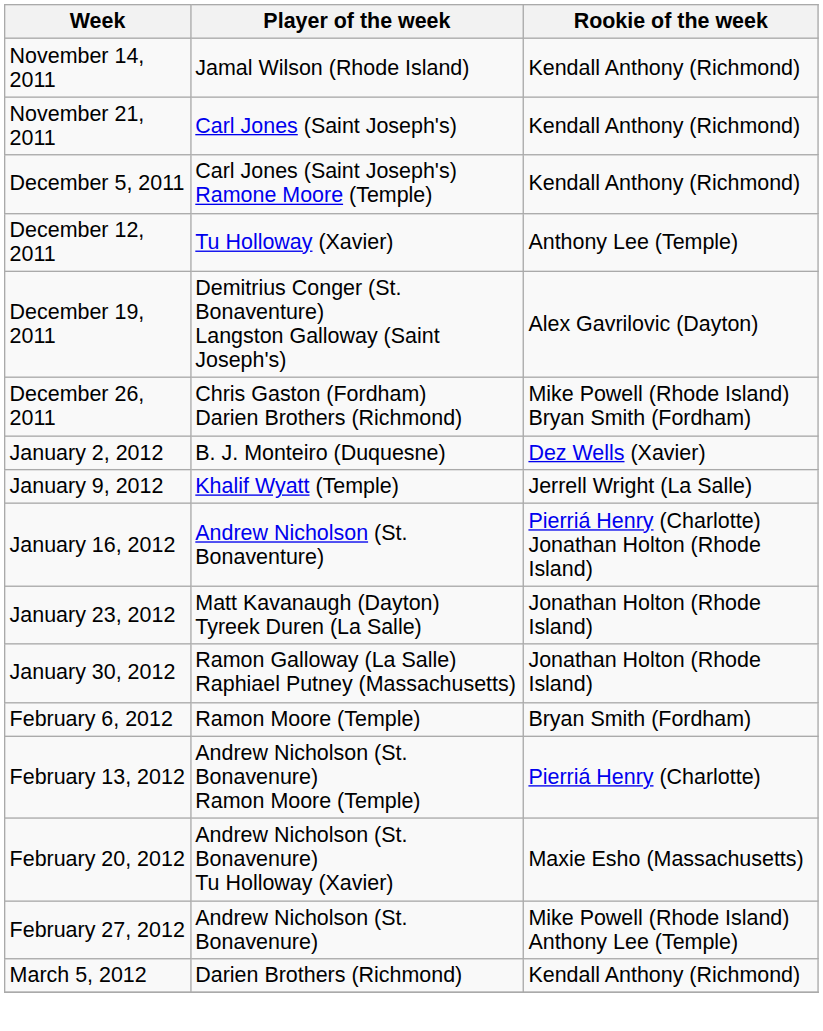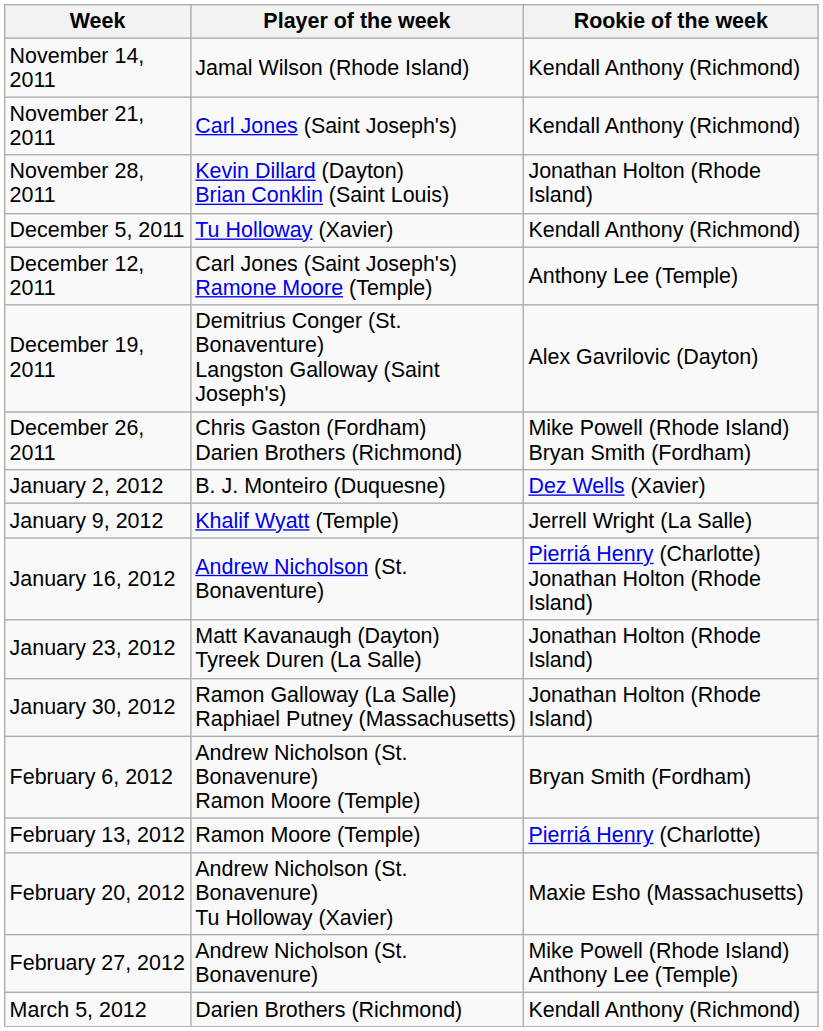+ row: November 28, 2011 | Kevin Dillard (Dayton) Brian Conklin (Saint Louis) | Jonathan Holton (Rhode Island)
December 5, 2011 | Player of the week: Carl Jones (Saint Joseph's) Ramone Moore (Temple) -> Tu Holloway (Xavier)
December 12, 2011 | Player of the week: Tu Holloway (Xavier) -> Carl Jones (Saint Joseph's) Ramone Moore (Temple)
February 6, 2012 | Player of the week: Ramon Moore (Temple) -> Andrew Nicholson (St. Bonavenure) Ramon Moore (Temple)
February 13, 2012 | Player of the week: Andrew Nicholson (St. Bonavenure) Ramon Moore (Temple) -> Ramon Moore (Temple)
